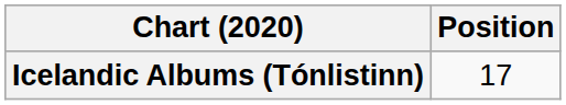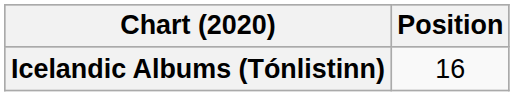Icelandic Albums (Tónlistinn) | Position: 17 -> 16
